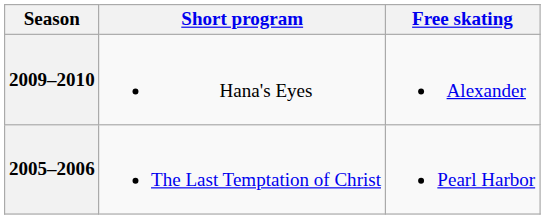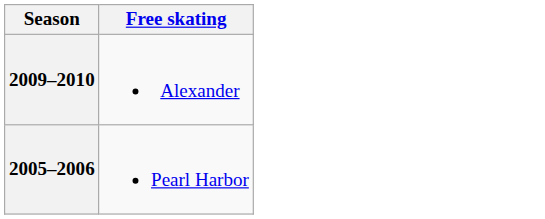- column: Short program | Hana's Eyes | The Last Temptation of Christ
